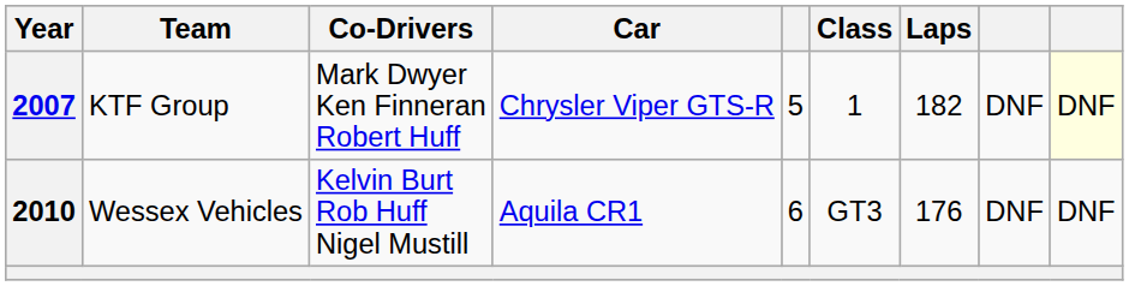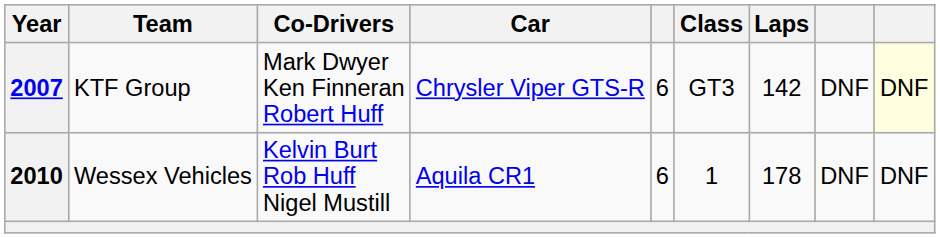2007 | column 5: 5 -> 6
2007 | Class: 1 -> GT3
2007 | Laps: 182 -> 142
2010 | Class: GT3 -> 1
2010 | Laps: 176 -> 178
